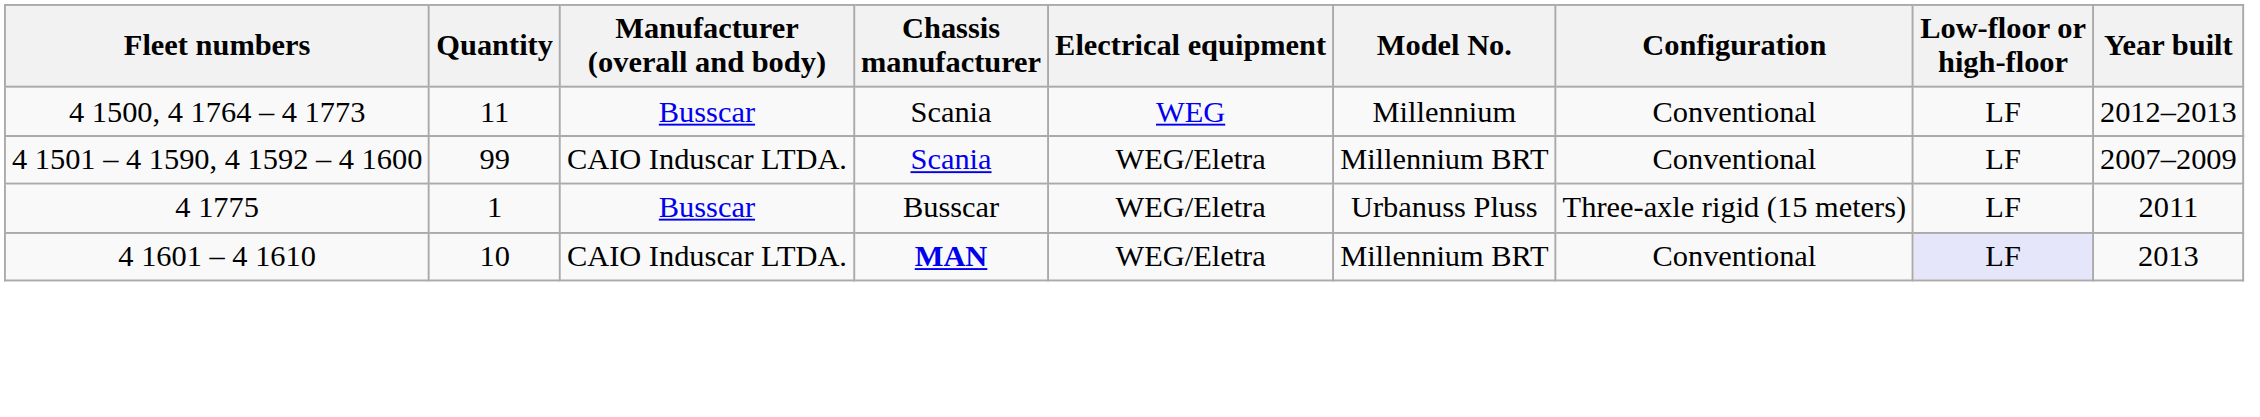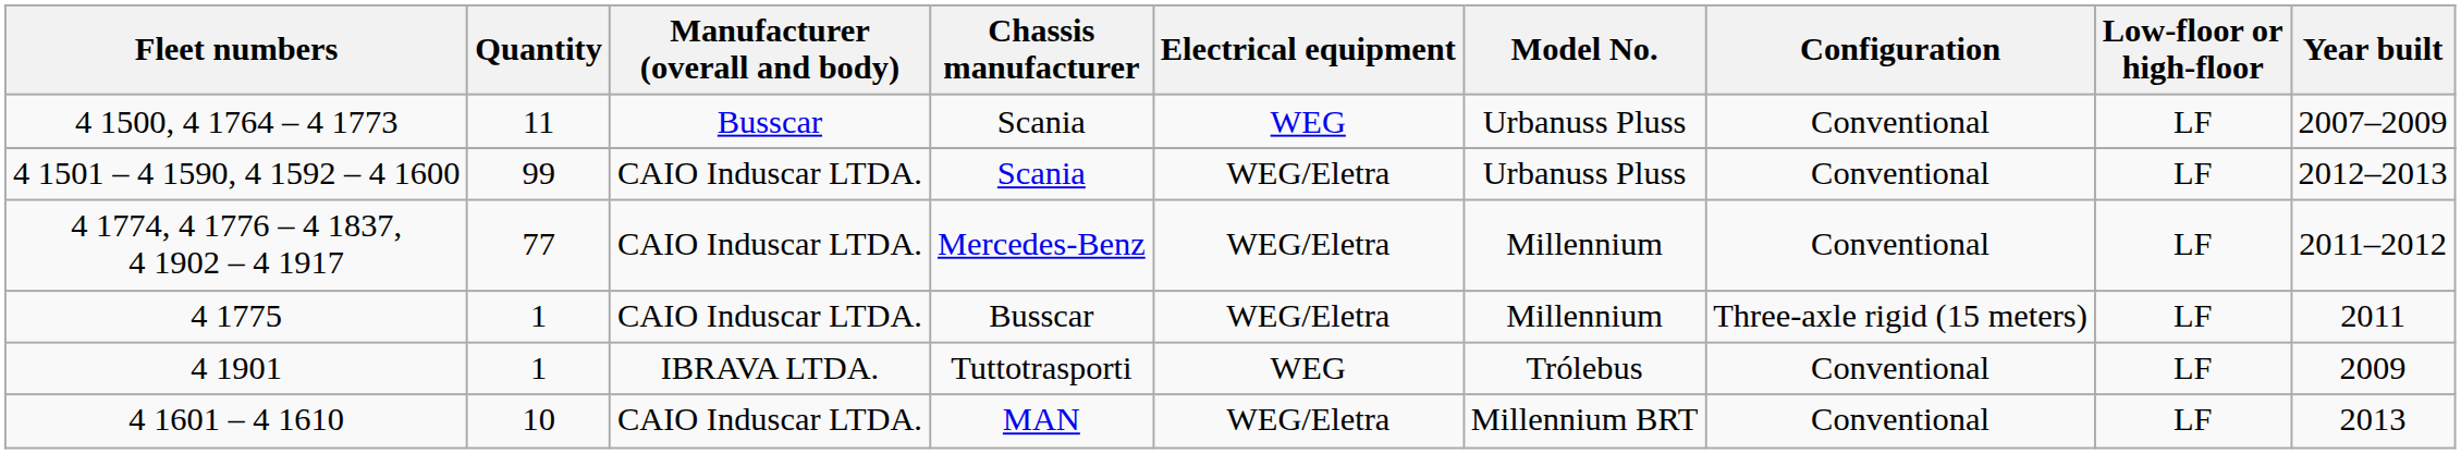4 1500, 4 1764 – 4 1773 | Model No.: Millennium -> Urbanuss Pluss
4 1500, 4 1764 – 4 1773 | Year built: 2012–2013 -> 2007–2009
4 1501 – 4 1590, 4 1592 – 4 1600 | Model No.: Millennium BRT -> Urbanuss Pluss
4 1501 – 4 1590, 4 1592 – 4 1600 | Year built: 2007–2009 -> 2012–2013
+ row: 4 1774, 4 1776 – 4 1837, 4 1902 – 4 1917 | 77 | CAIO Induscar LTDA. | Mercedes-Benz | WEG/Eletra | Millennium | Conventional | LF | 2011–2012
4 1775 | Manufacturer (overall and body): Busscar -> CAIO Induscar LTDA.
4 1775 | Model No.: Urbanuss Pluss -> Millennium
+ row: 4 1901 | 1 | IBRAVA LTDA. | Tuttotrasporti | WEG | Trólebus | Conventional | LF | 2009
4 1601 – 4 1610 | Chassis manufacturer: bold -> normal
4 1601 – 4 1610 | Low-floor or high-floor: lavender background -> no background
